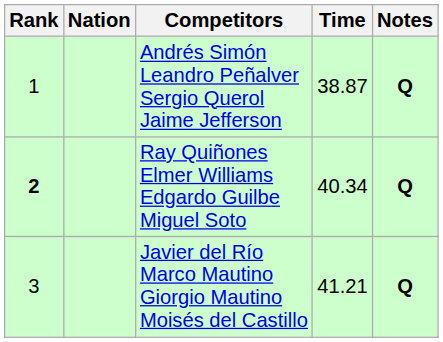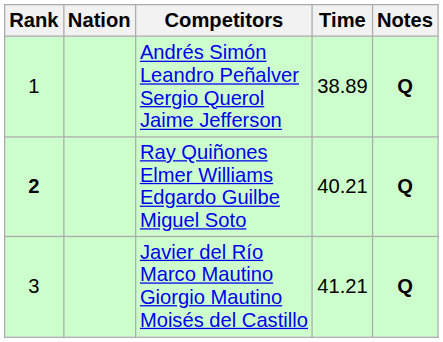Andrés Simón Leandro Peñalver Sergio Querol Jaime Jefferson | Time: 38.87 -> 38.89
Ray Quiñones Elmer Williams Edgardo Guilbe Miguel Soto | Time: 40.34 -> 40.21
